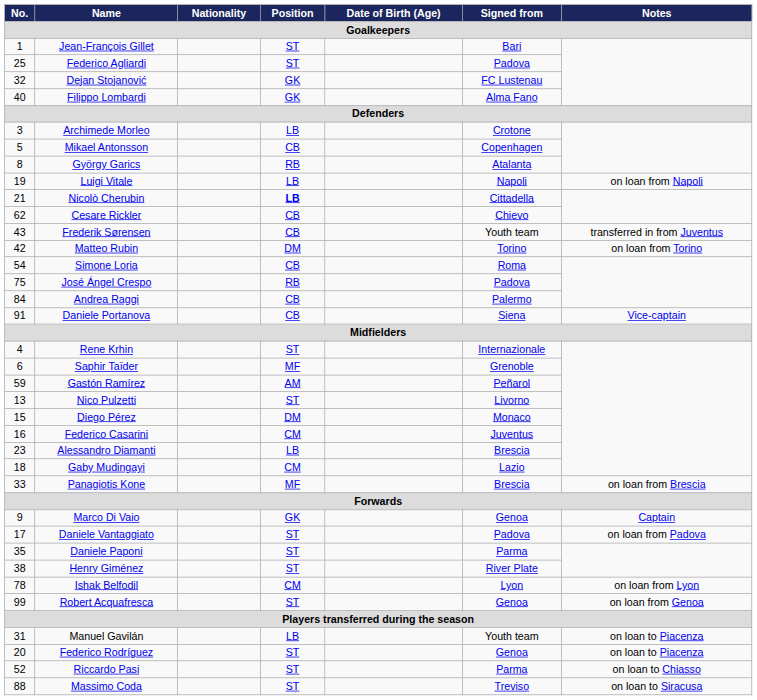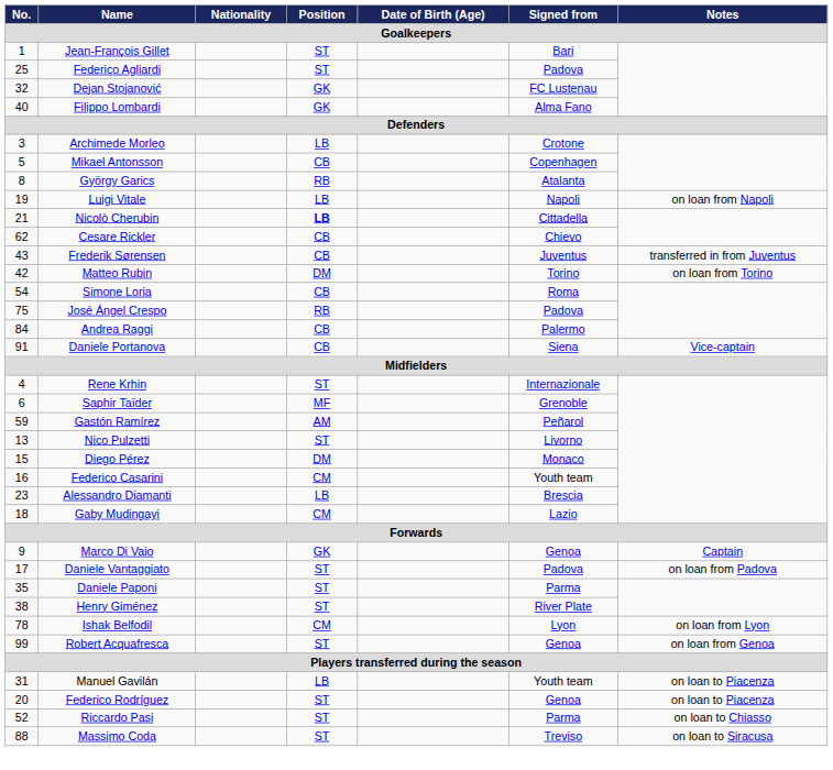Frederik Sørensen | Signed from: Youth team -> Juventus
Federico Casarini | Signed from: Juventus -> Youth team
- row: 33 | Panagiotis Kone | MF | Brescia | on loan from Brescia
